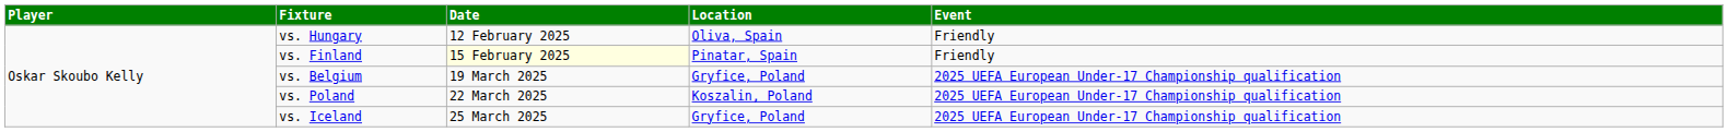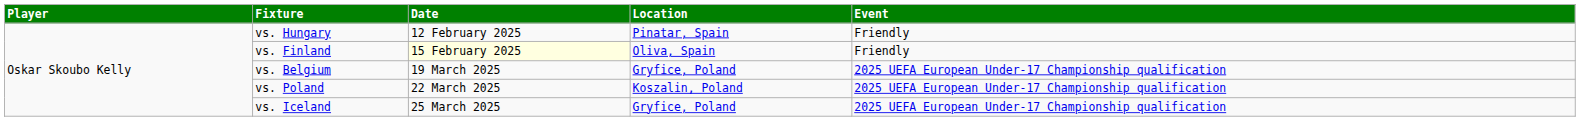vs. Hungary | Location: Oliva, Spain -> Pinatar, Spain
vs. Finland | Location: Pinatar, Spain -> Oliva, Spain
